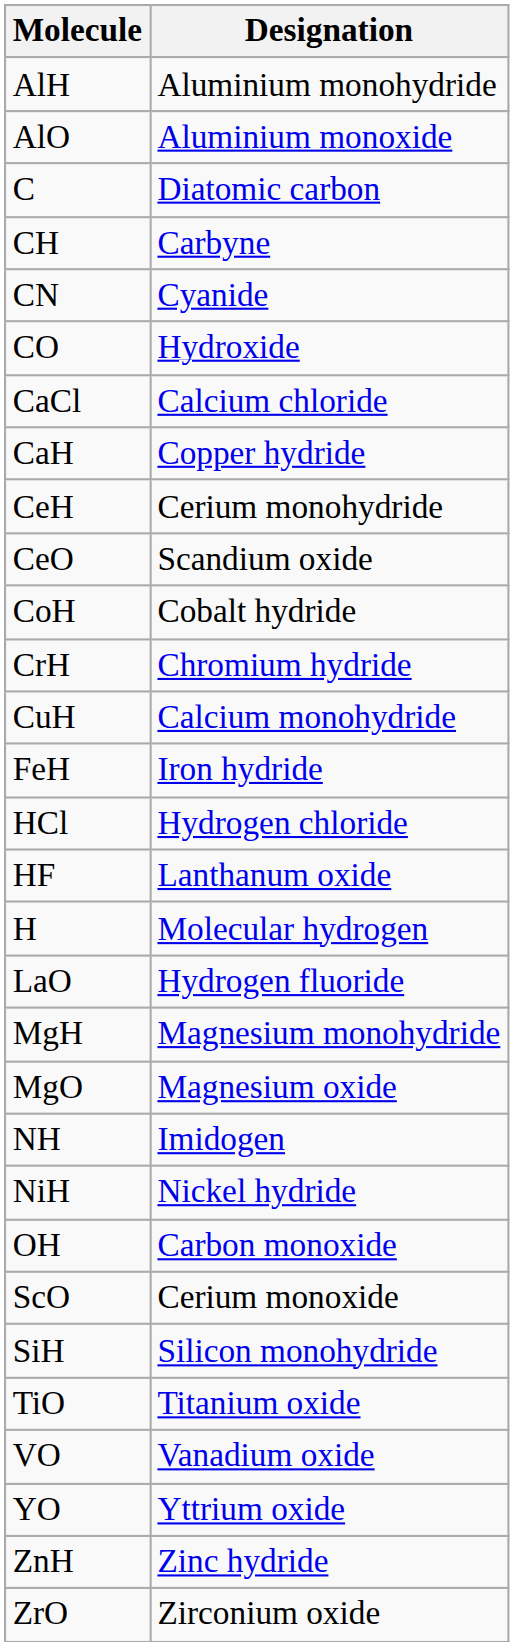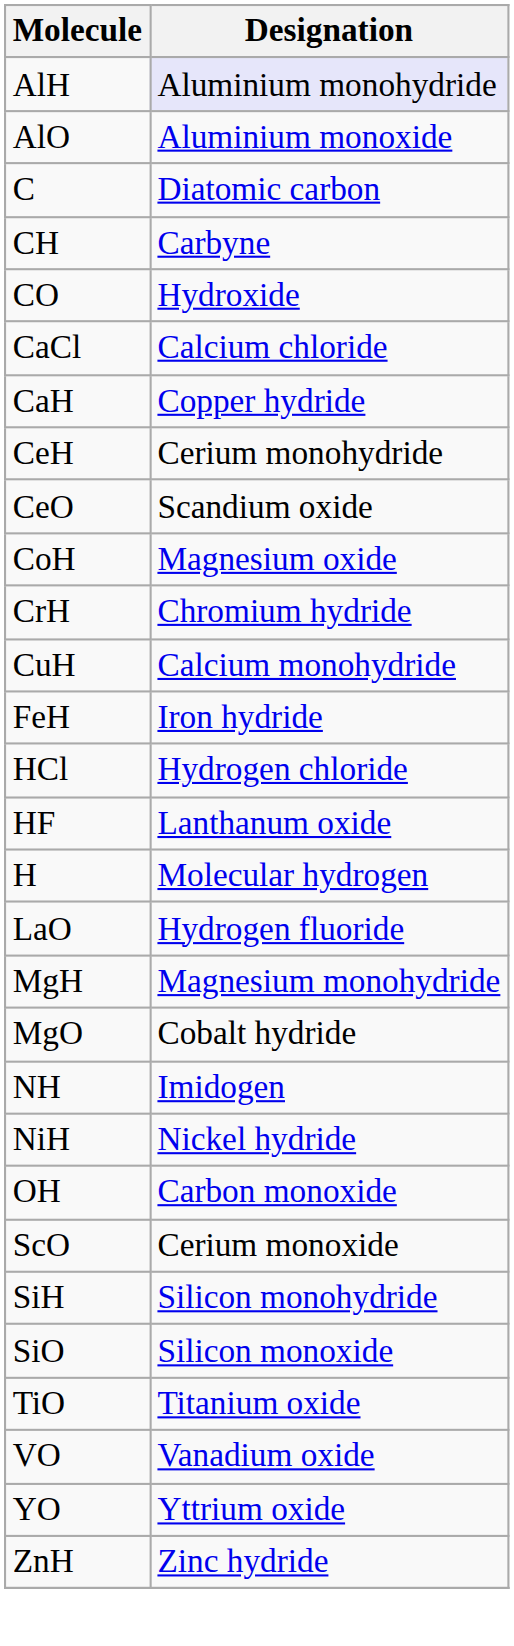AlH | Designation: no background -> lavender background
- row: CN | Cyanide
CoH | Designation: Cobalt hydride -> Magnesium oxide
MgO | Designation: Magnesium oxide -> Cobalt hydride
+ row: SiO | Silicon monoxide
- row: ZrO | Zirconium oxide
